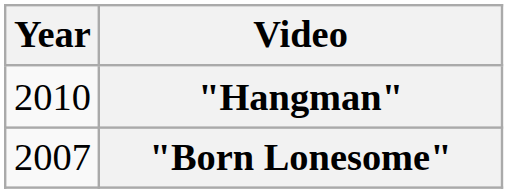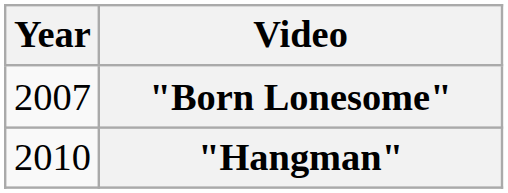rows swapped: "Born Lonesome" <-> "Hangman"
